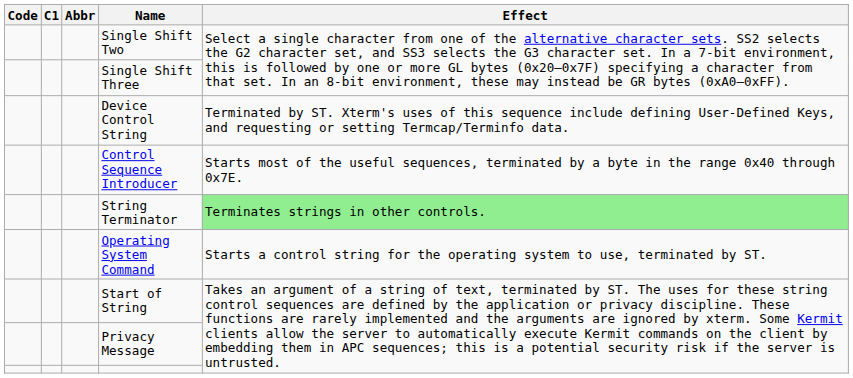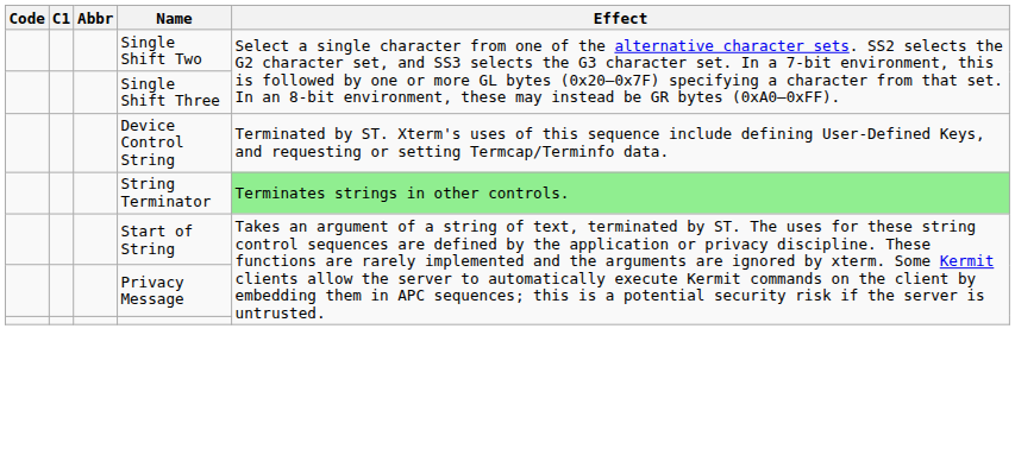- row: Control Sequence Introducer | Starts most of the useful sequences, terminated by a byte in the range 0x40 through 0x7E.
- row: Operating System Command | Starts a control string for the operating system to use, terminated by ST.
